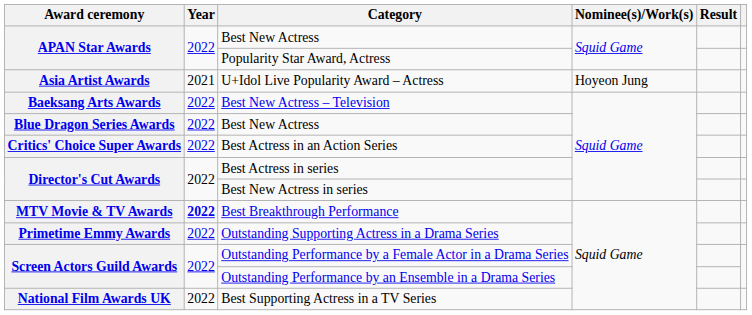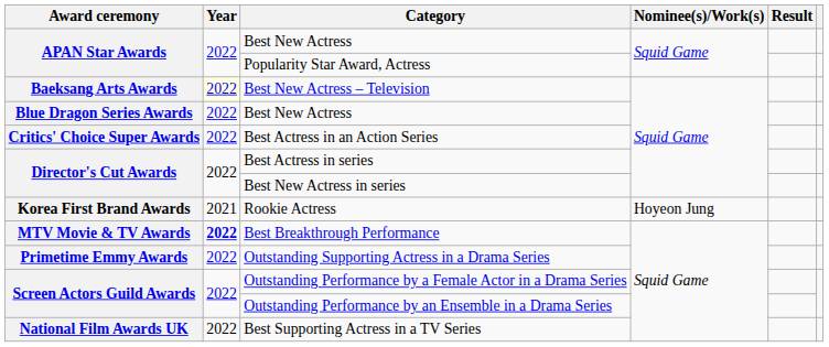- row: Asia Artist Awards | 2021 | U+Idol Live Popularity Award – Actress | Hoyeon Jung
Best New Actress – Television | Year: no background -> lightyellow background
+ row: Korea First Brand Awards | 2021 | Rookie Actress | Hoyeon Jung
